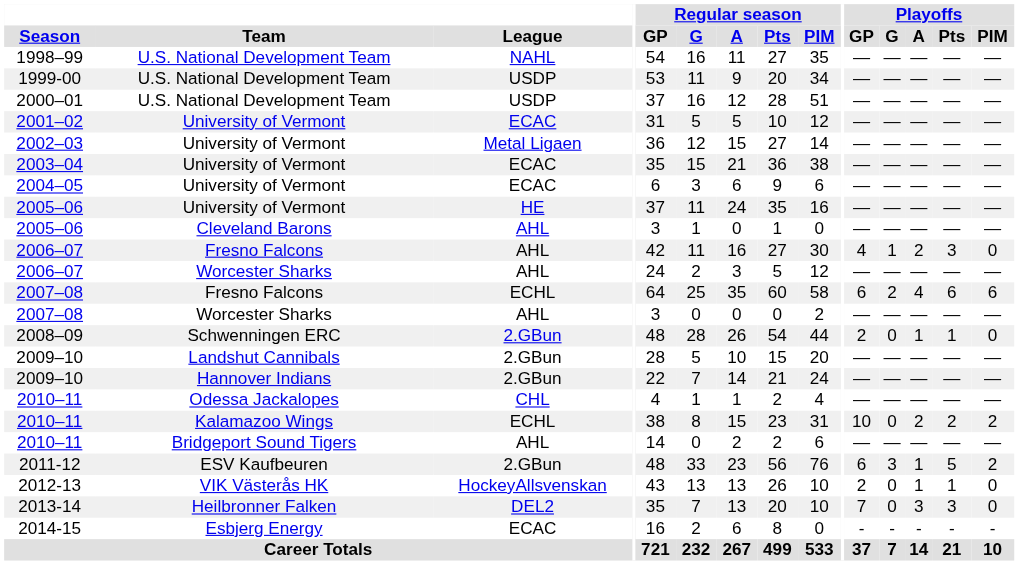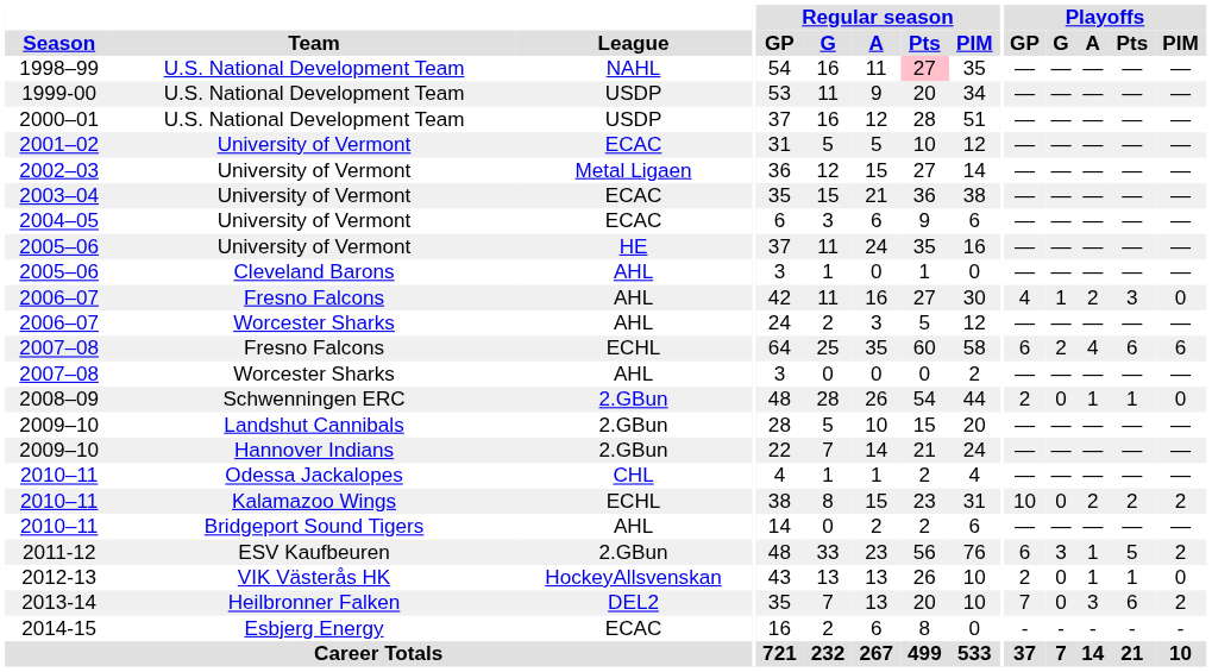1998–99 | Regular season / Pts: no background -> pink background
2013-14 | Playoffs / Pts: 3 -> 6
2013-14 | Playoffs / PIM: 0 -> 2
